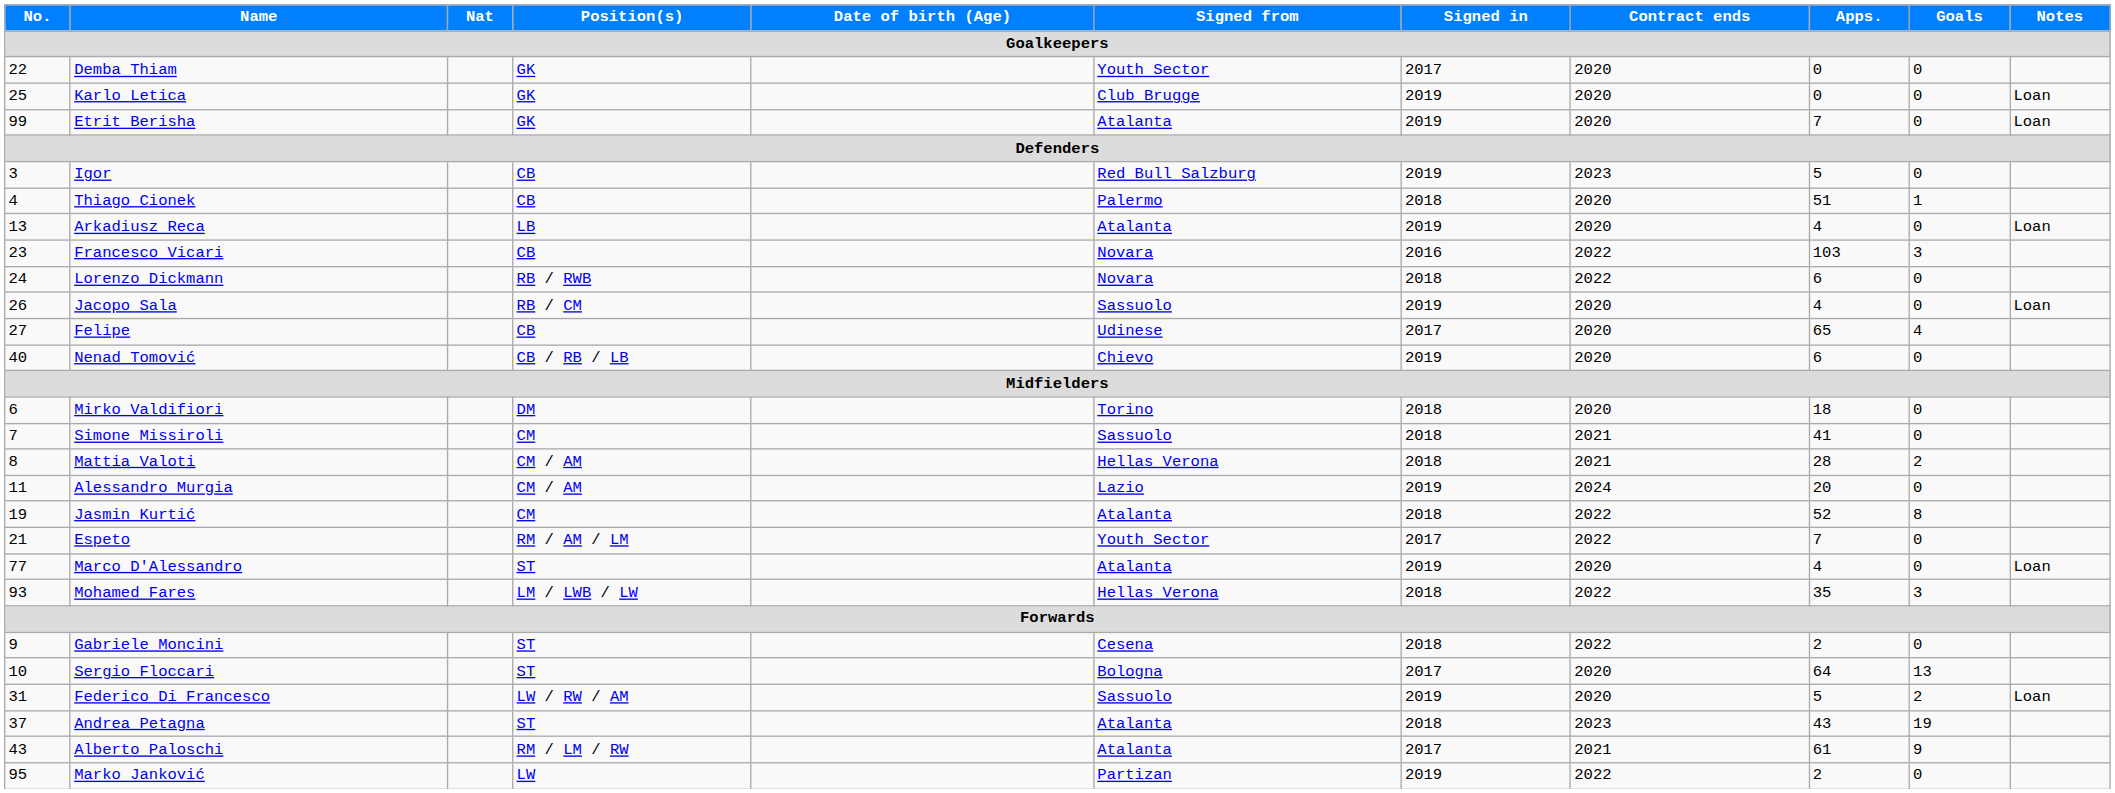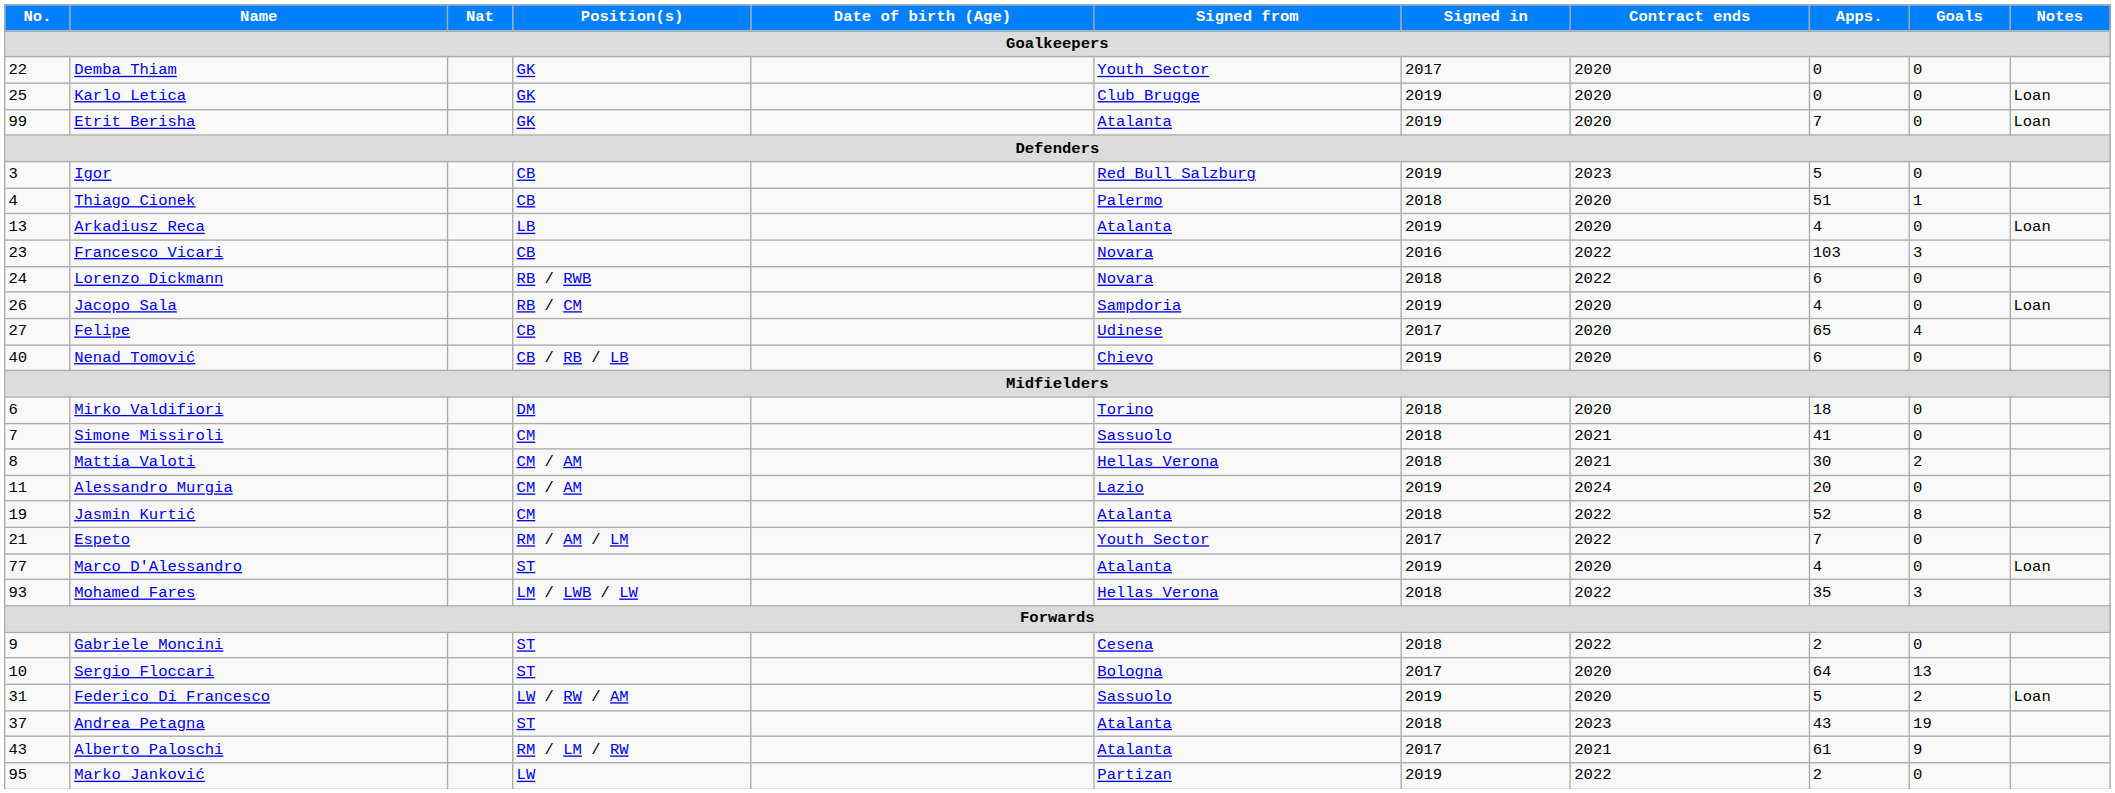Jacopo Sala | Signed from: Sassuolo -> Sampdoria
Mattia Valoti | Apps.: 28 -> 30
